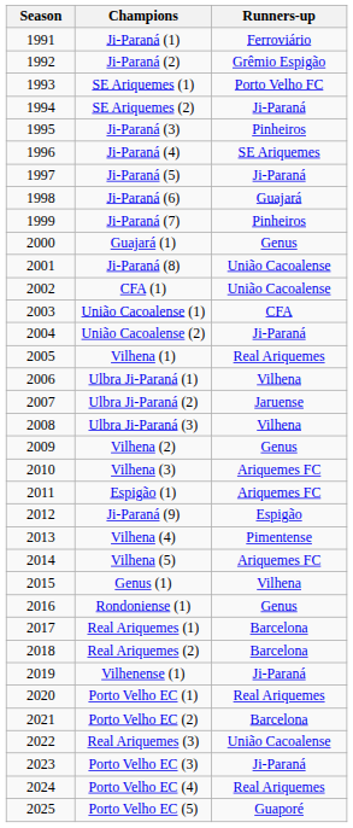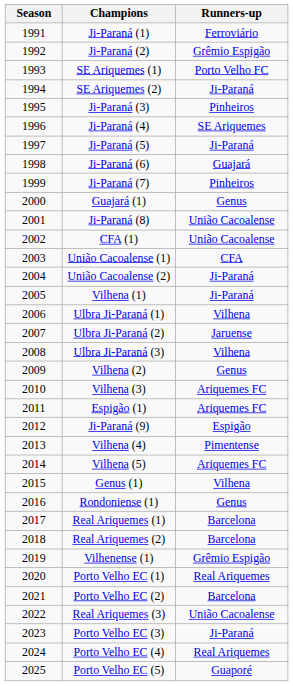Vilhena (1) | Runners-up: Real Ariquemes -> Ji-Paraná
Vilhenense (1) | Runners-up: Ji-Paraná -> Grêmio Espigão
